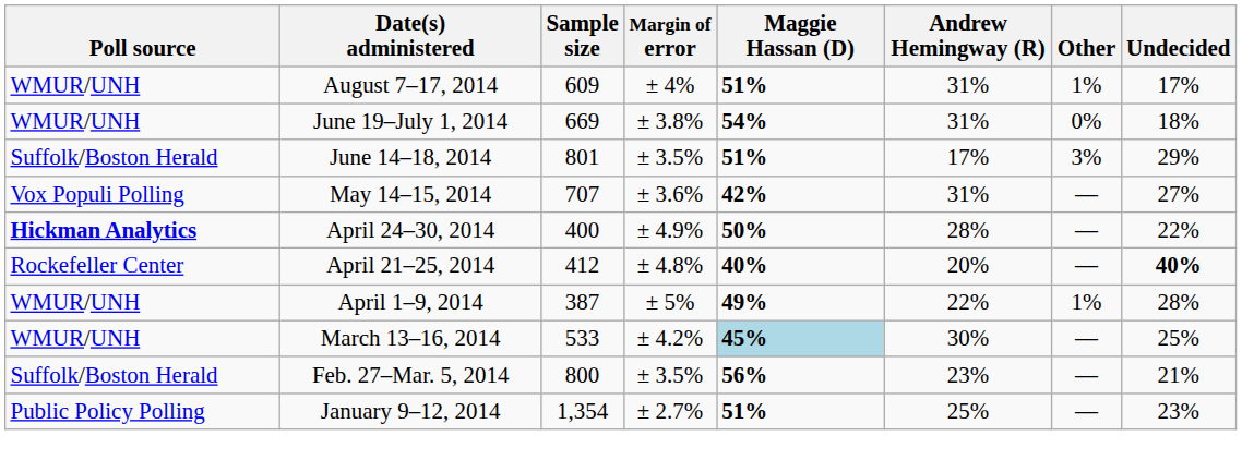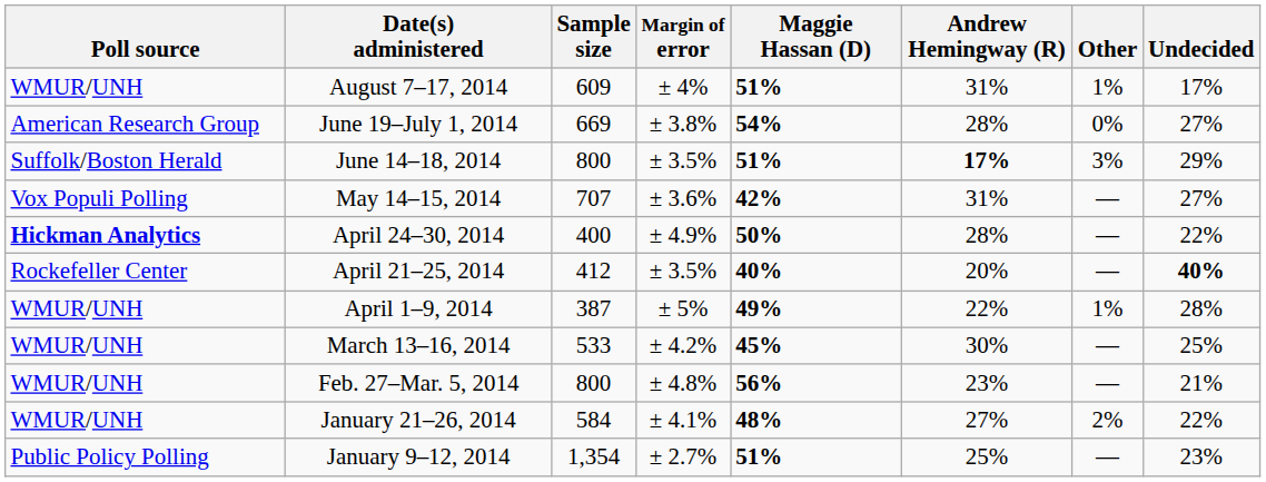June 19–July 1, 2014 | Poll source: WMUR/UNH -> American Research Group
June 19–July 1, 2014 | Andrew Hemingway (R): 31% -> 28%
June 19–July 1, 2014 | Undecided: 18% -> 27%
June 14–18, 2014 | Sample size: 801 -> 800
June 14–18, 2014 | Andrew Hemingway (R): normal -> bold
April 21–25, 2014 | Margin of error: ± 4.8% -> ± 3.5%
March 13–16, 2014 | Maggie Hassan (D): lightblue background -> no background
Feb. 27–Mar. 5, 2014 | Poll source: Suffolk/Boston Herald -> WMUR/UNH
Feb. 27–Mar. 5, 2014 | Margin of error: ± 3.5% -> ± 4.8%
+ row: WMUR/UNH | January 21–26, 2014 | 584 | ± 4.1% | 48% | 27% | 2% | 22%
